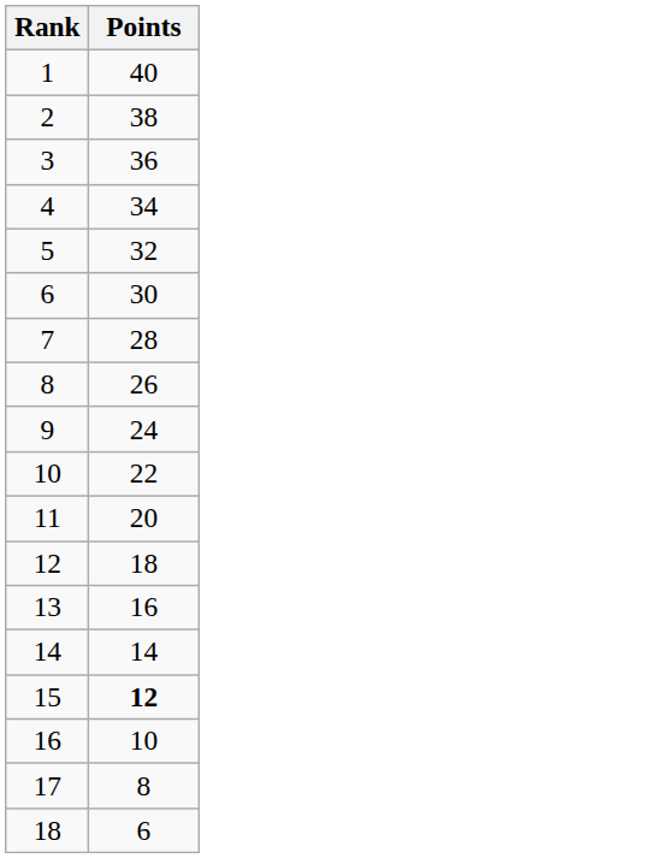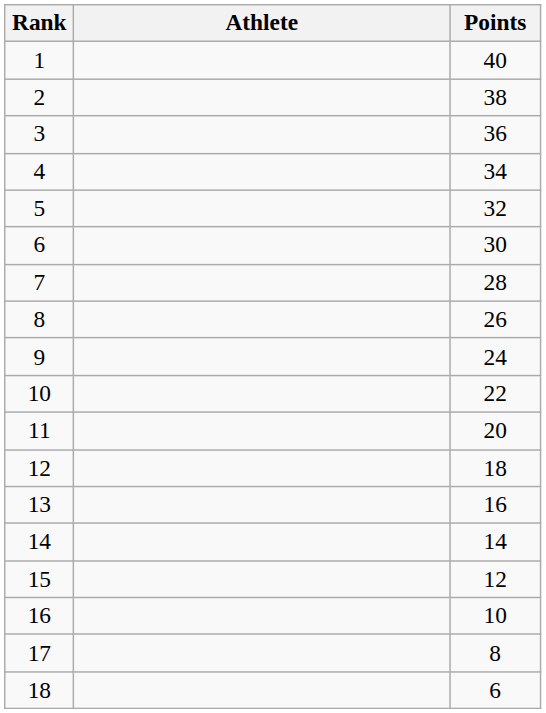+ column: Athlete
15 | Points: bold -> normal
